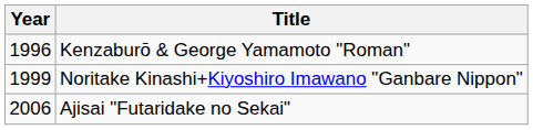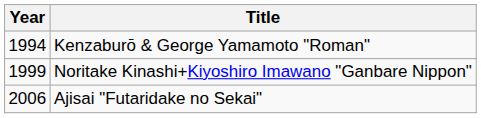Kenzaburō & George Yamamoto "Roman" | Year: 1996 -> 1994
